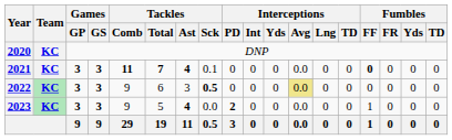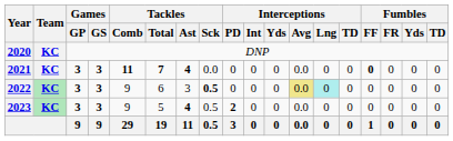2021 | Tackles / Sck: 0.1 -> 0.0
2022 | Interceptions / Lng: no background -> paleturquoise background
2023 | Tackles / Sck: 0.0 -> 0.5
2023 | Fumbles / FF: 1 -> 0
